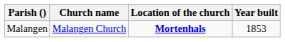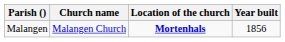Malangen | Year built: 1853 -> 1856
